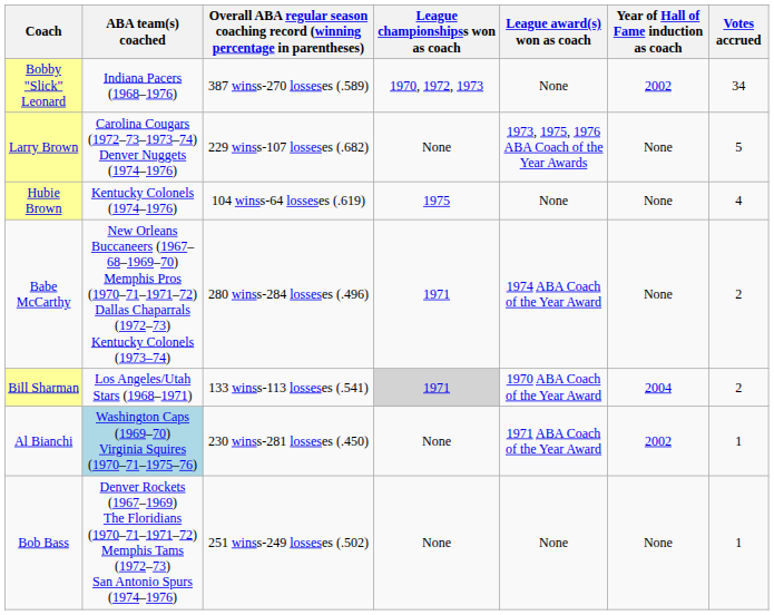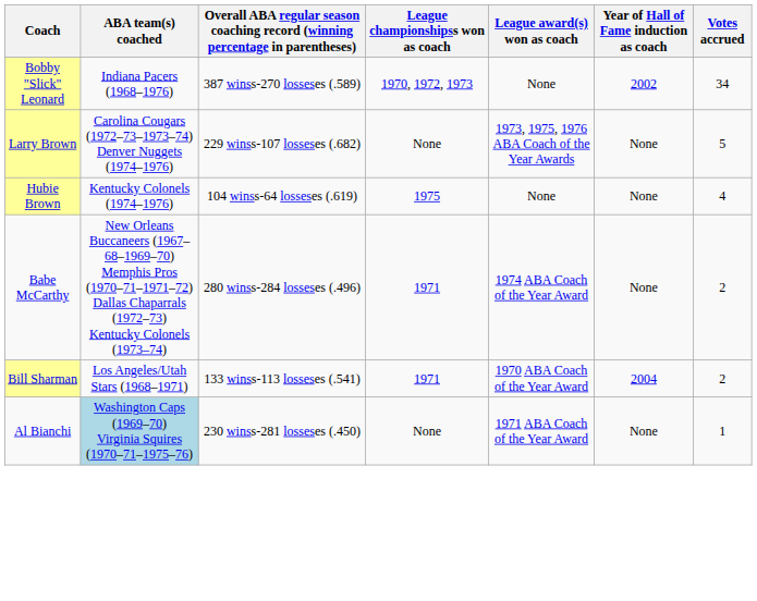Bill Sharman | League championshipss won as coach: lightgrey background -> no background
Al Bianchi | Year of Hall of Fame induction as coach: 2002 -> None
- row: Bob Bass | Denver Rockets (1967–1969) The Floridians (1970–71–1971–72) Memphis Tams (1972–73) San Antonio Spurs (1974–1976) | 251 winss-249 losseses (.502) | None | None | None | 1
